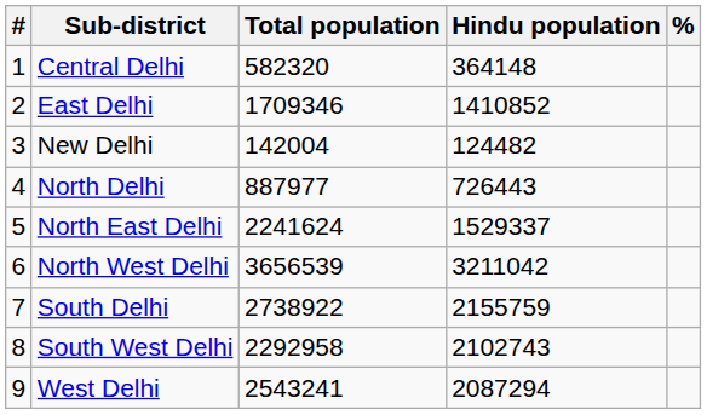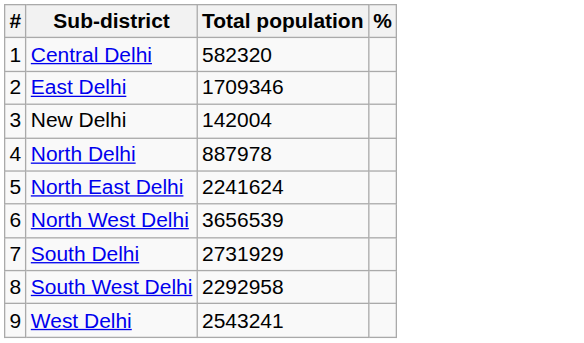- column: Hindu population | 364148 | 1410852 | 124482 | 726443 | 1529337 | 3211042 | 2155759 | 2102743 | 2087294
North Delhi | Total population: 887977 -> 887978
South Delhi | Total population: 2738922 -> 2731929
